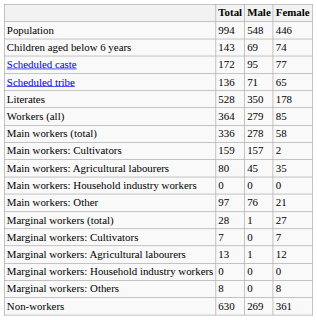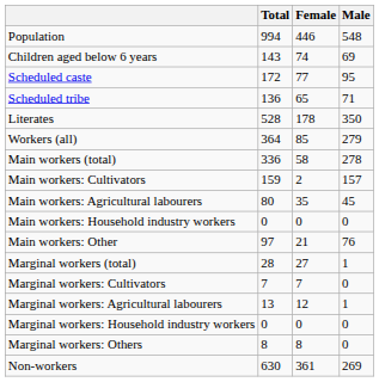columns swapped: Male <-> Female
